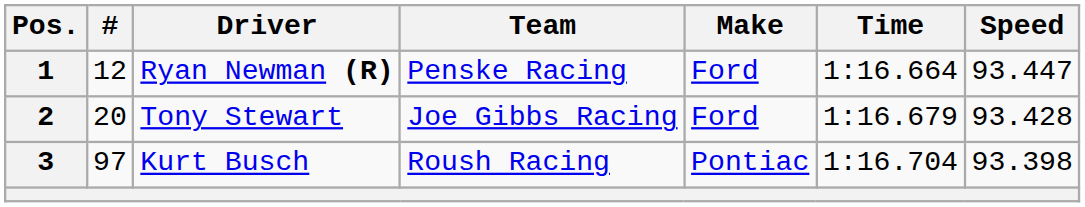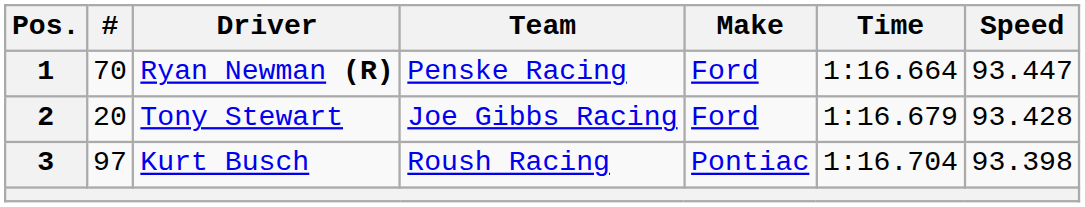1 | #: 12 -> 70
